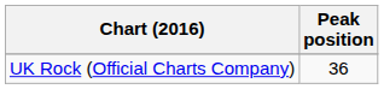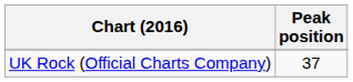UK Rock (Official Charts Company) | Peak position: 36 -> 37
